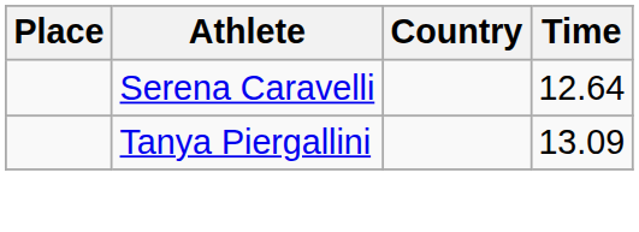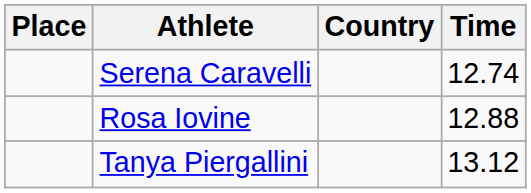Serena Caravelli | Time: 12.64 -> 12.74
+ row: Rosa Iovine | 12.88
Tanya Piergallini | Time: 13.09 -> 13.12
